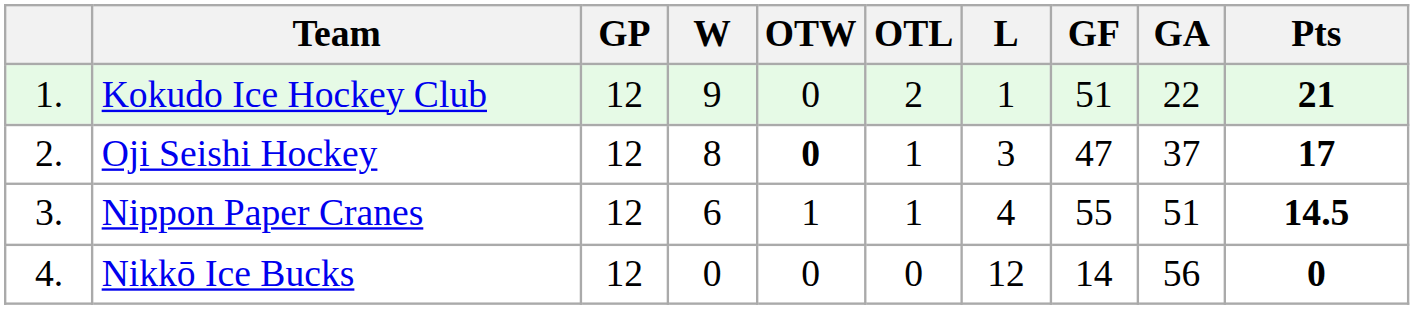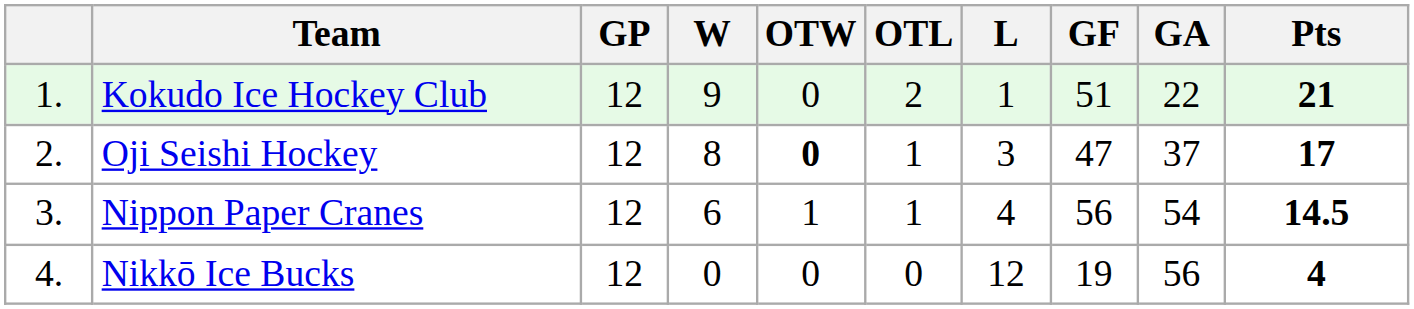Nippon Paper Cranes | GF: 55 -> 56
Nippon Paper Cranes | GA: 51 -> 54
Nikkō Ice Bucks | GF: 14 -> 19
Nikkō Ice Bucks | Pts: 0 -> 4
